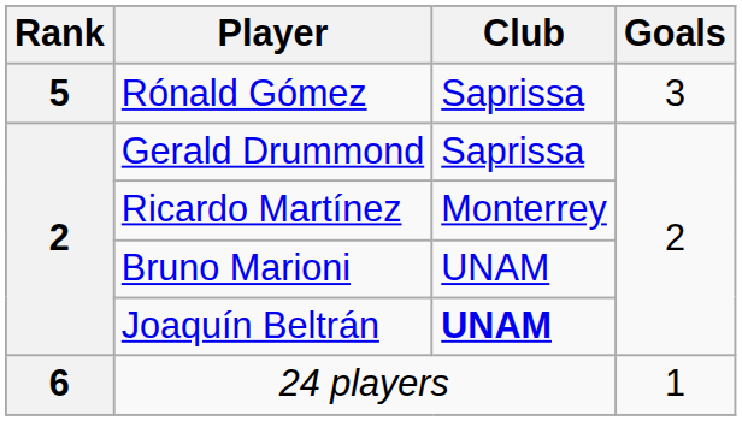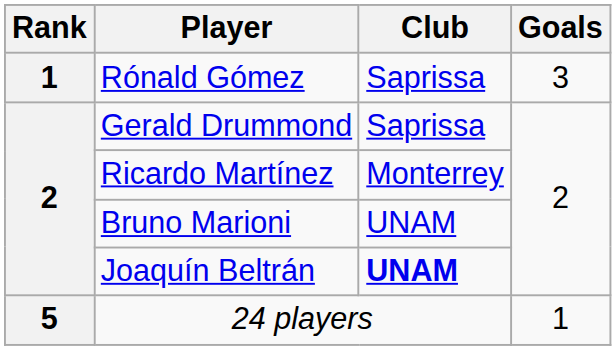Rónald Gómez | Rank: 5 -> 1
24 players | Rank: 6 -> 5
